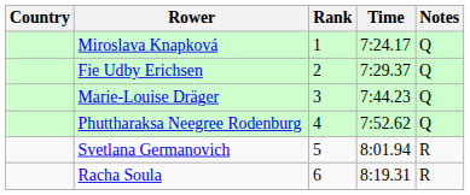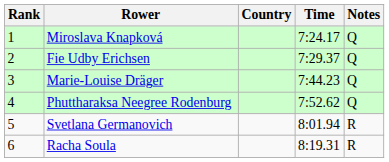columns swapped: Rank <-> Country
